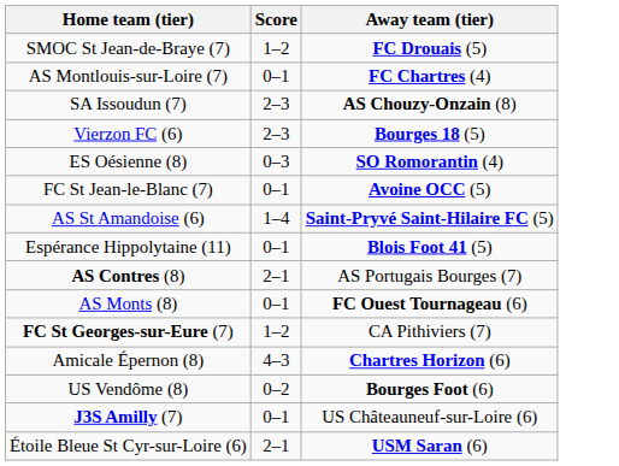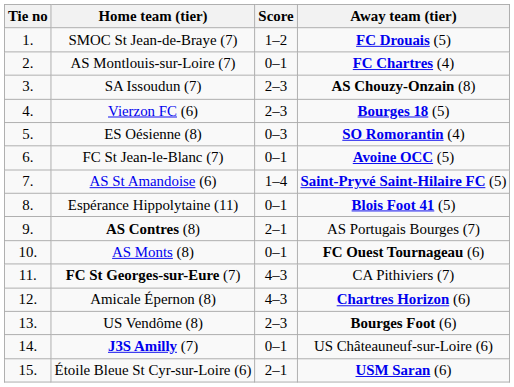+ column: Tie no | 1. | 2. | 3. | 4. | 5. | 6. | 7. | 8. | 9. | 10. | 11. | 12. | 13. | 14. | 15.
FC St Georges-sur-Eure (7) | Score: 1–2 -> 4–3
US Vendôme (8) | Score: 0–2 -> 2–3
